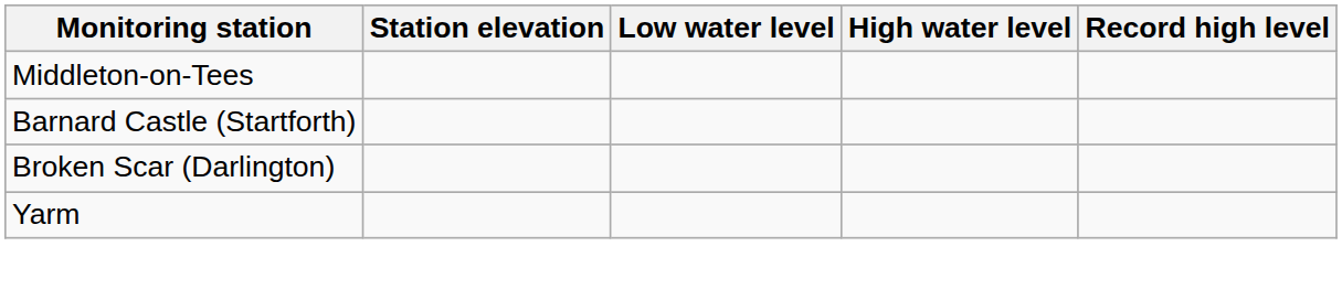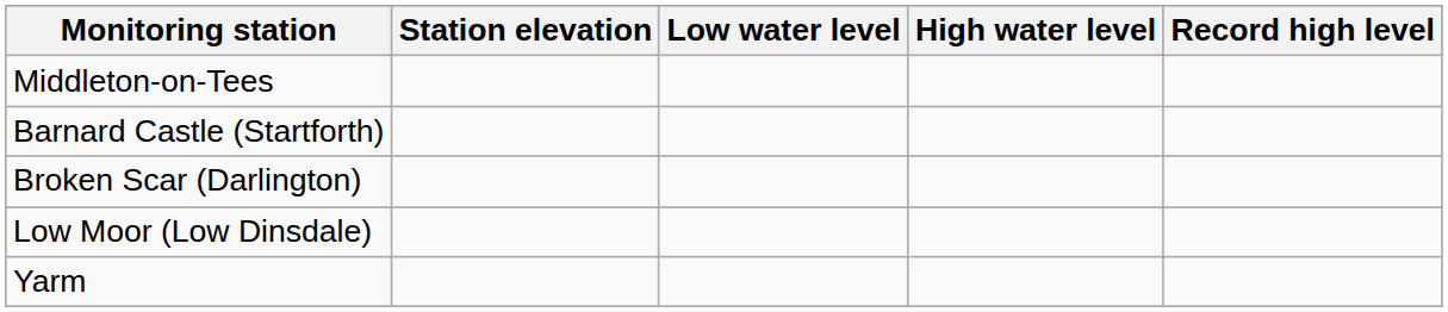+ row: Low Moor (Low Dinsdale)
